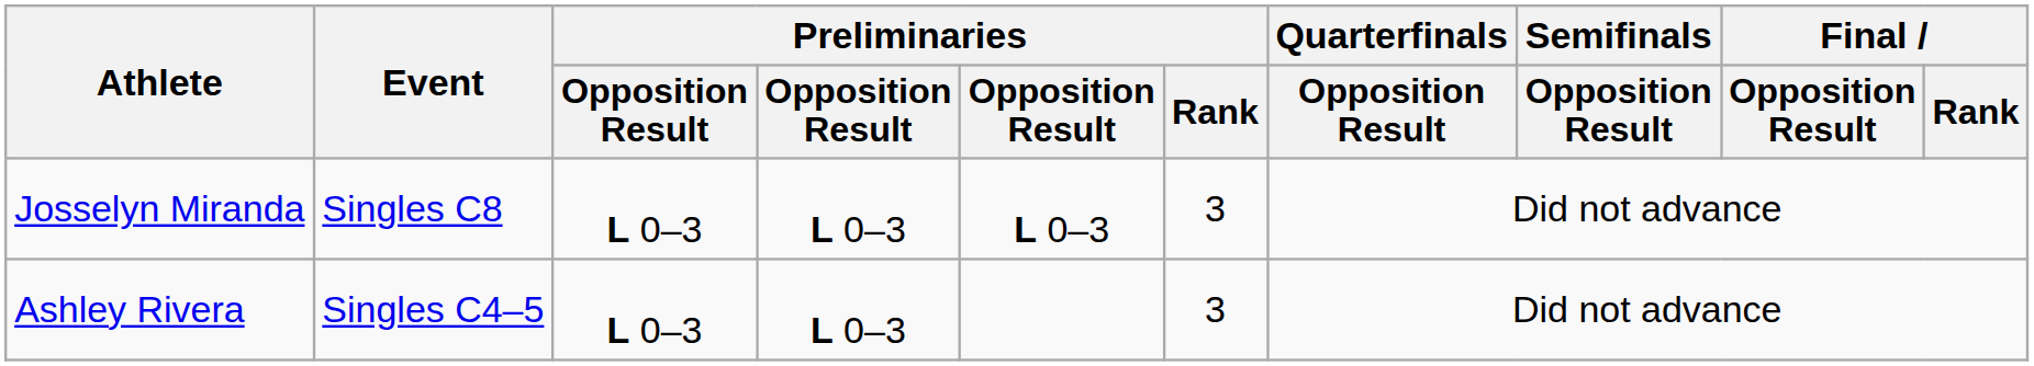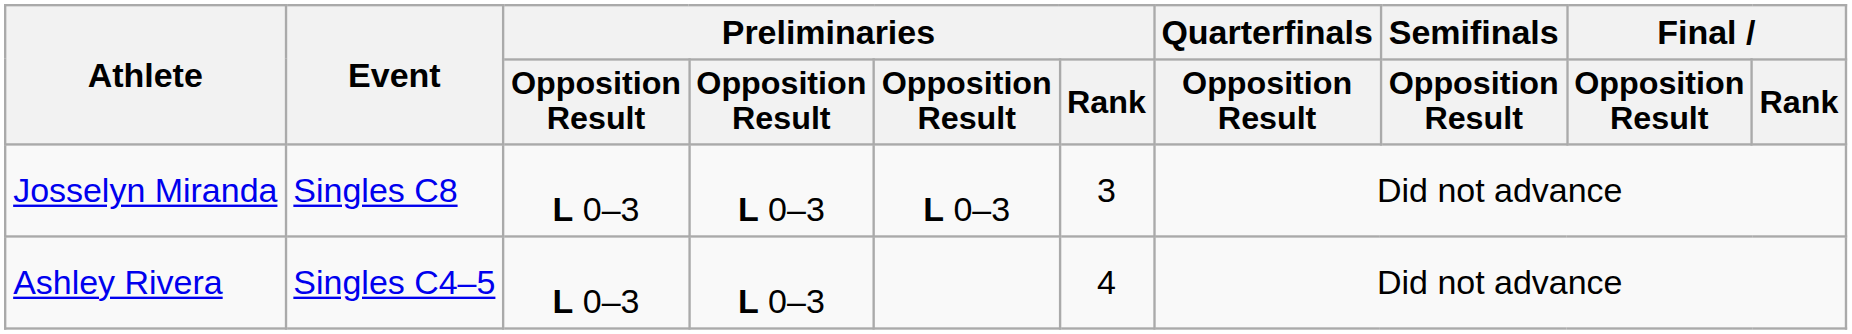Ashley Rivera | Preliminaries / Rank: 3 -> 4
